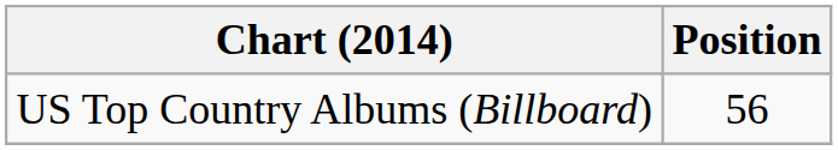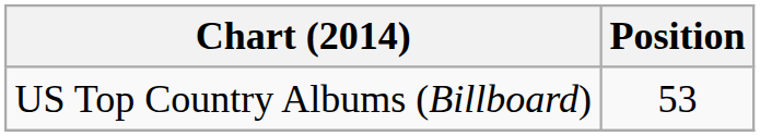US Top Country Albums (Billboard) | Position: 56 -> 53
